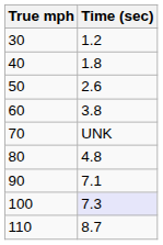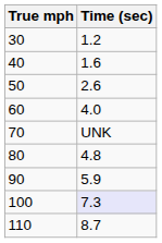40 | Time (sec): 1.8 -> 1.6
60 | Time (sec): 3.8 -> 4.0
90 | Time (sec): 7.1 -> 5.9
